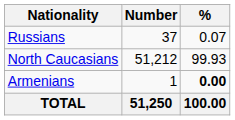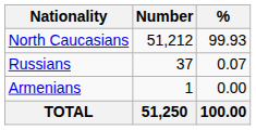rows swapped: North Caucasians <-> Russians
Armenians | %: bold -> normal
